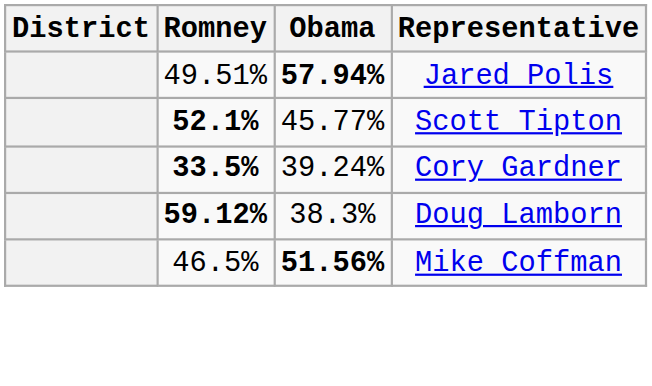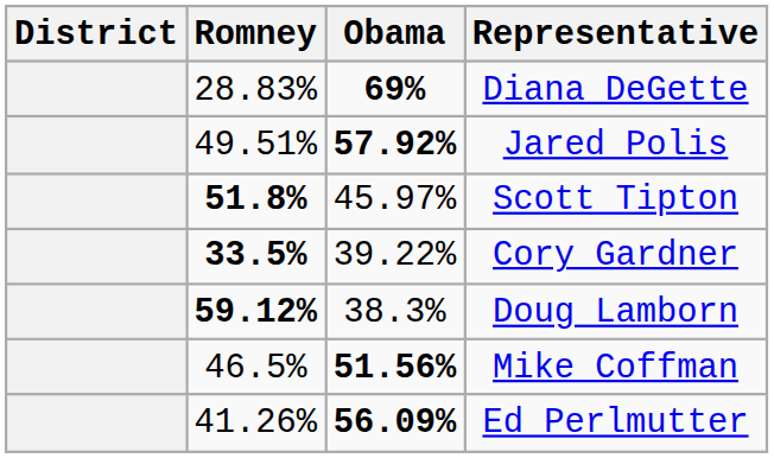+ row: 28.83% | 69% | Diana DeGette
Jared Polis | Obama: 57.94% -> 57.92%
Scott Tipton | Romney: 52.1% -> 51.8%
Scott Tipton | Obama: 45.77% -> 45.97%
Cory Gardner | Obama: 39.24% -> 39.22%
+ row: 41.26% | 56.09% | Ed Perlmutter
